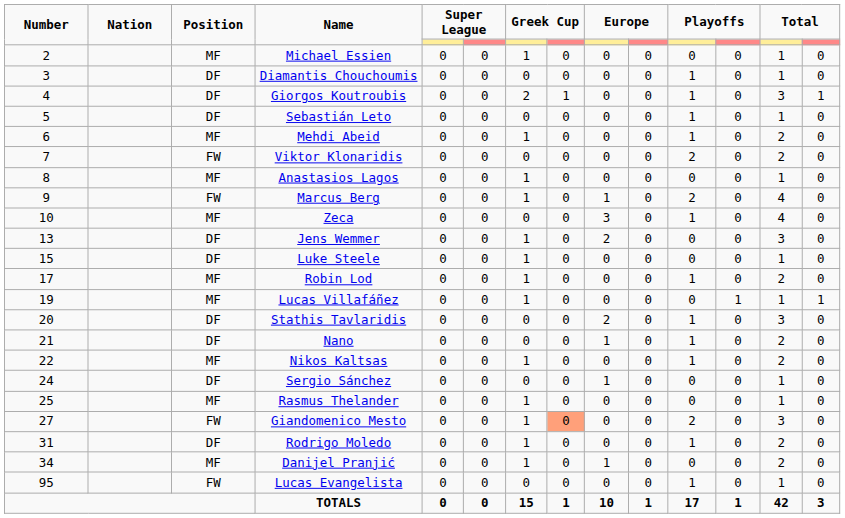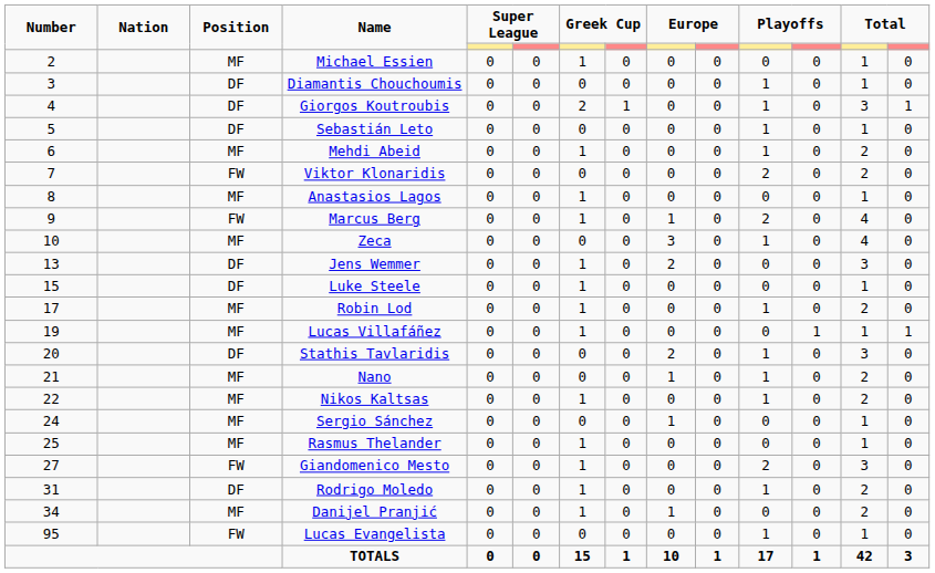Nano | Position: DF -> MF
Sergio Sánchez | Position: DF -> MF
Giandomenico Mesto | column 8: lightsalmon background -> no background
